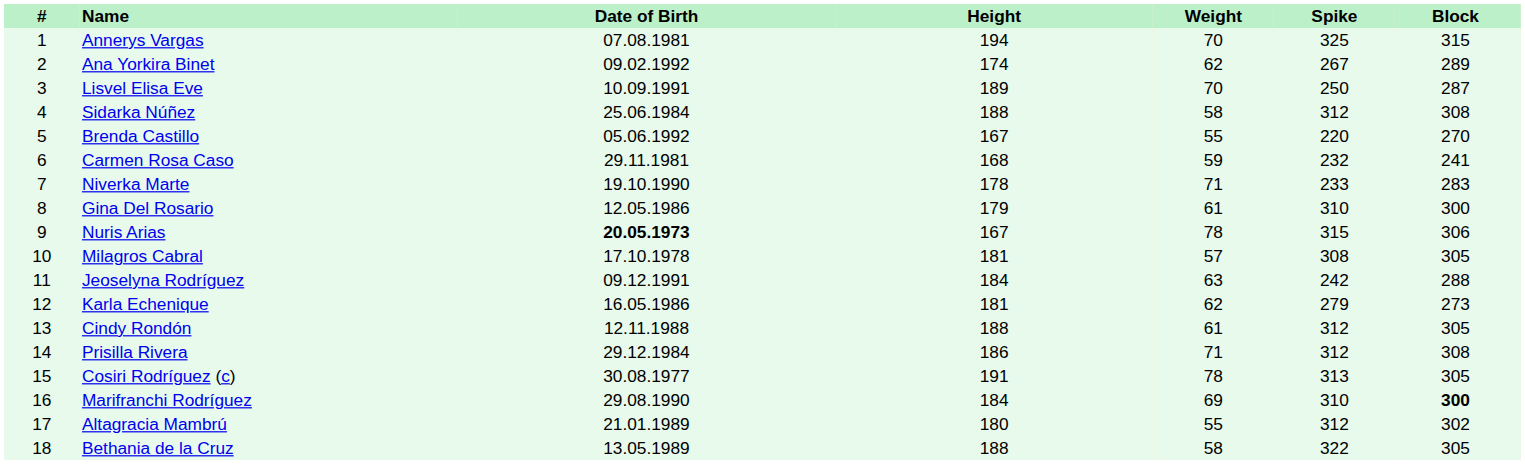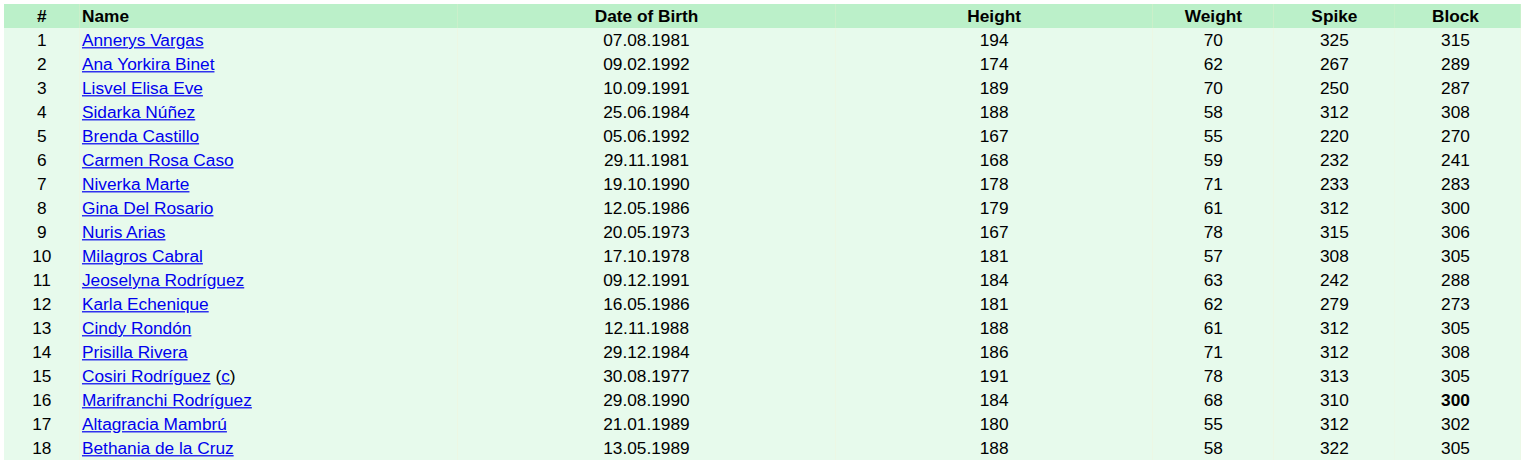Gina Del Rosario | Spike: 310 -> 312
Nuris Arias | Date of Birth: bold -> normal
Marifranchi Rodríguez | Weight: 69 -> 68
